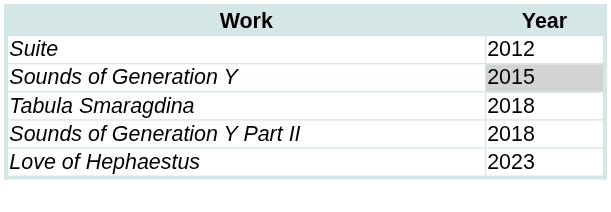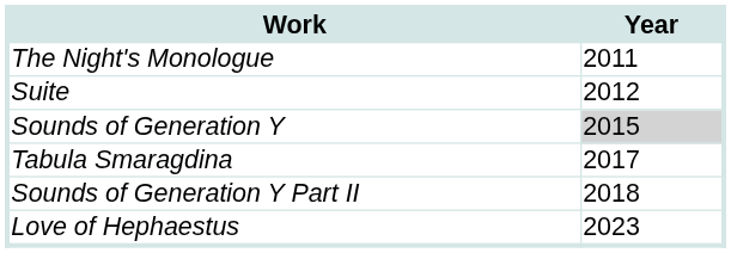+ row: The Night's Monologue | 2011
Tabula Smaragdina | Year: 2018 -> 2017
